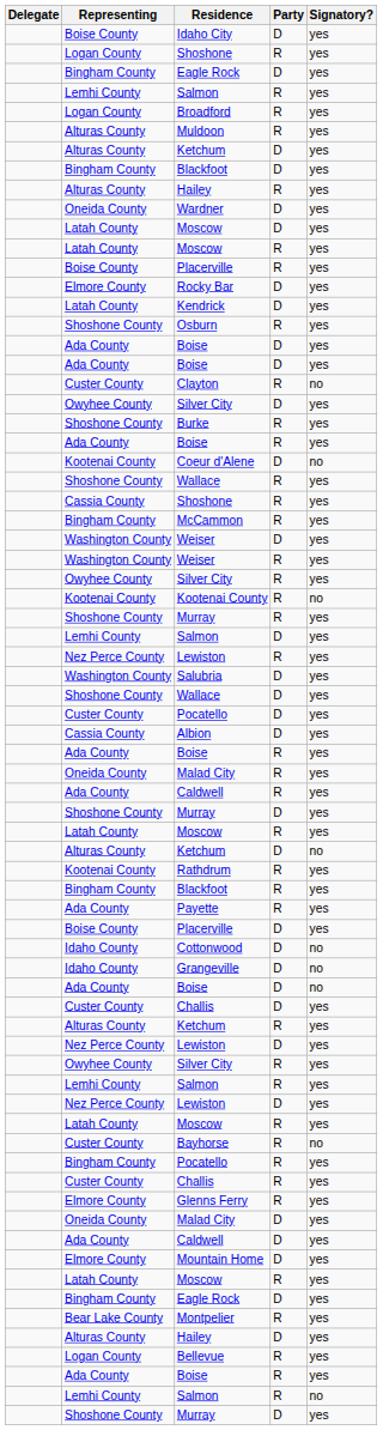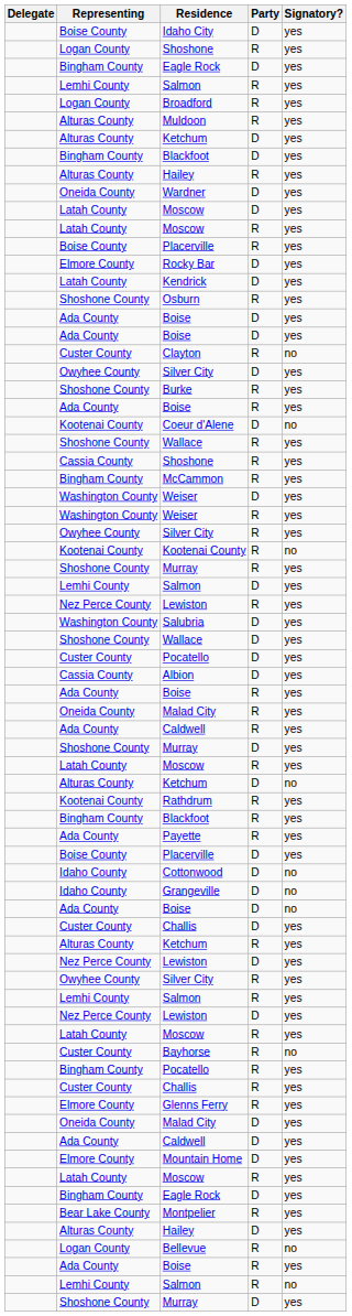Bellevue | Signatory?: yes -> no
